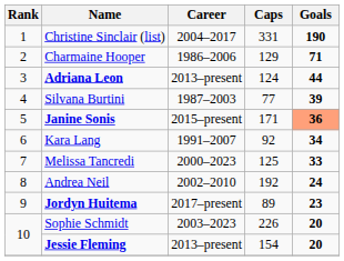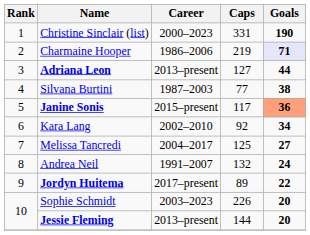Christine Sinclair (list) | Career: 2004–2017 -> 2000–2023
Charmaine Hooper | Caps: 129 -> 219
Charmaine Hooper | Goals: no background -> lavender background
Adriana Leon | Caps: 124 -> 127
Silvana Burtini | Goals: 39 -> 38
Janine Sonis | Caps: 171 -> 117
Kara Lang | Career: 1991–2007 -> 2002–2010
Melissa Tancredi | Career: 2000–2023 -> 2004–2017
Melissa Tancredi | Goals: 33 -> 27
Andrea Neil | Career: 2002–2010 -> 1991–2007
Andrea Neil | Caps: 192 -> 132
Jordyn Huitema | Goals: 23 -> 22
Jessie Fleming | Caps: 154 -> 144
